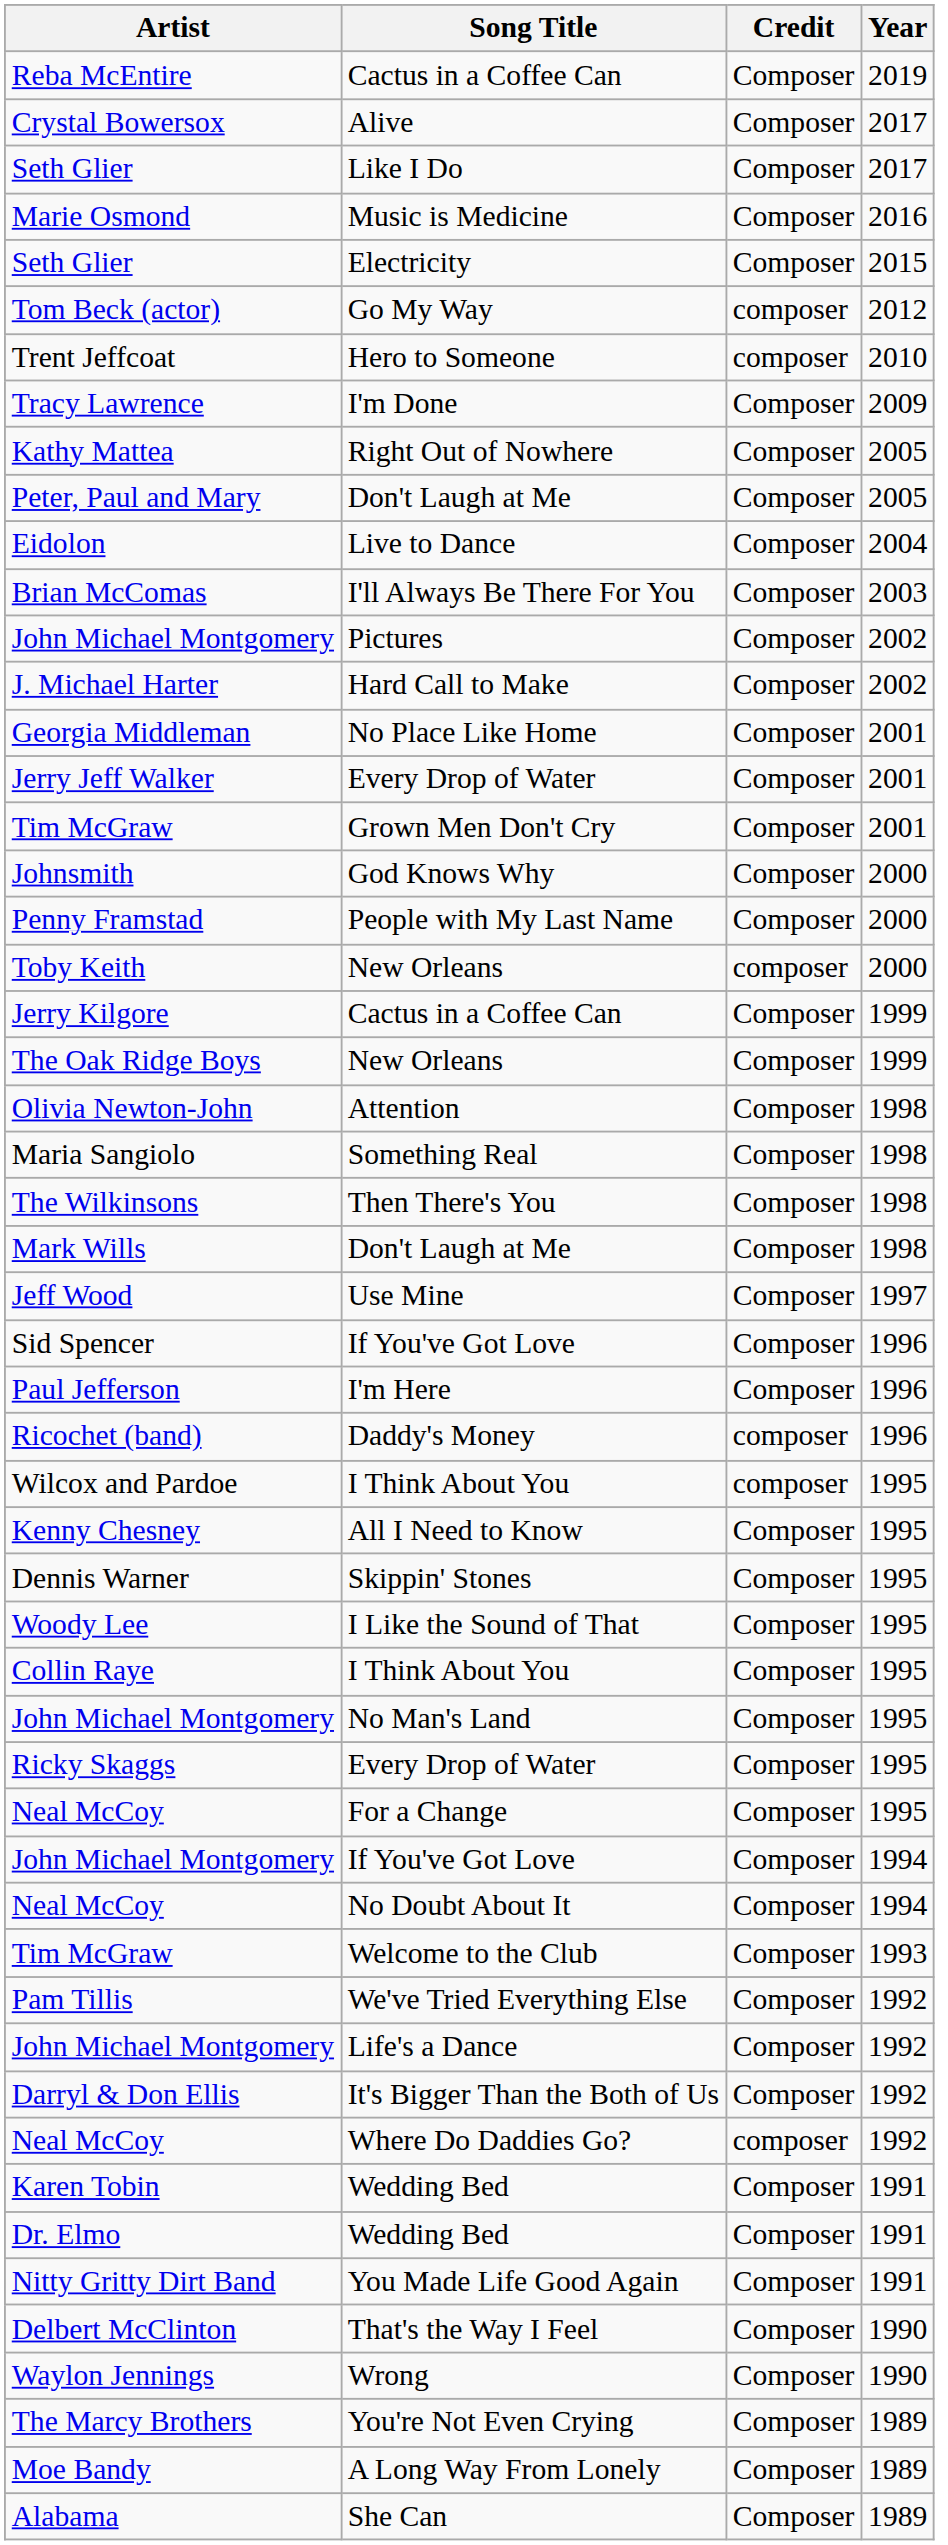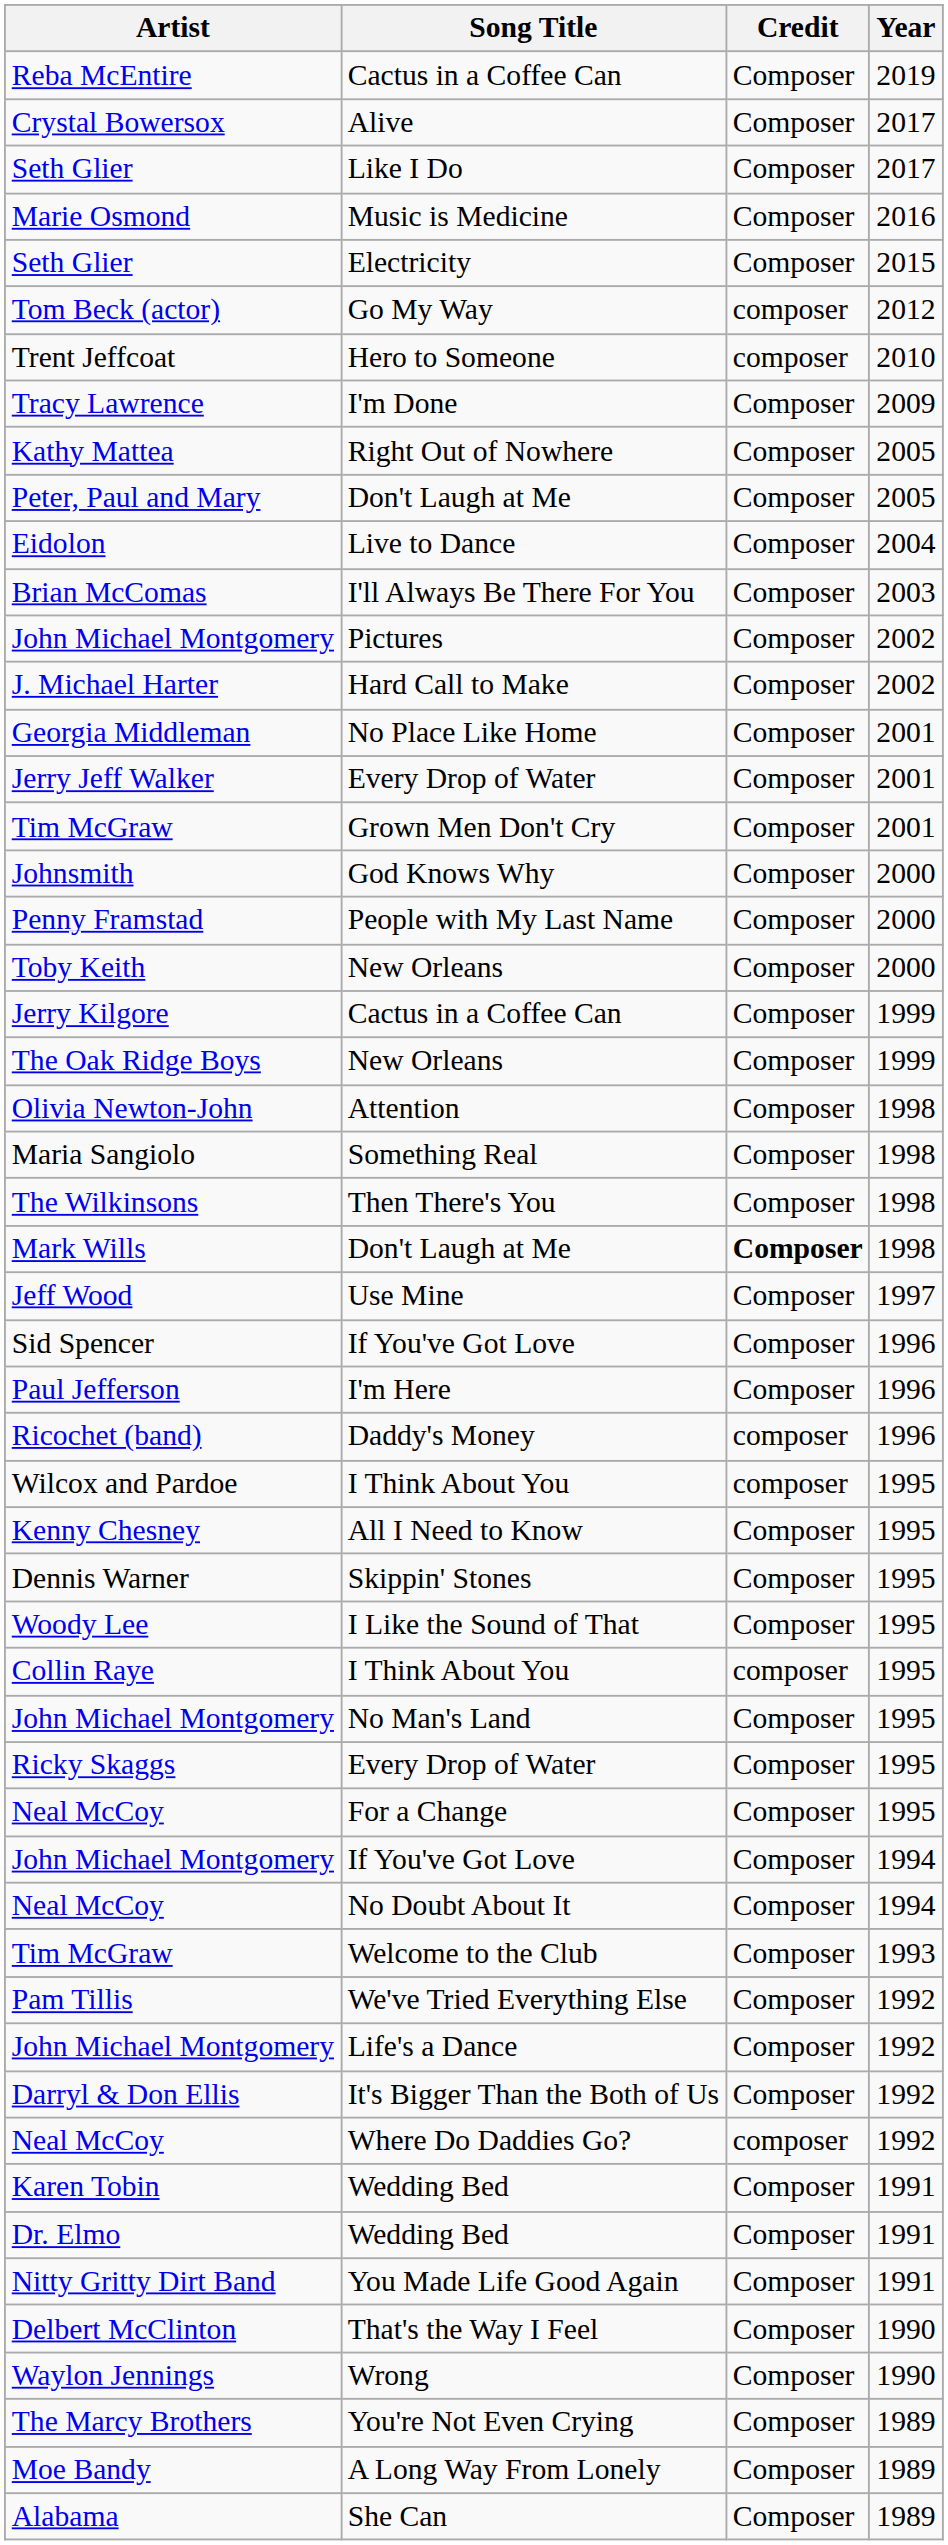Toby Keith | Credit: composer -> Composer
Mark Wills | Credit: normal -> bold
Collin Raye | Credit: Composer -> composer
